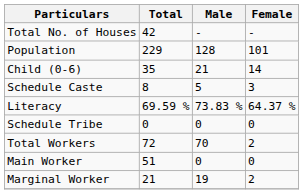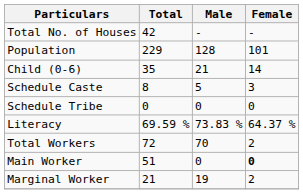rows swapped: Schedule Tribe <-> Literacy
Main Worker | Female: normal -> bold
